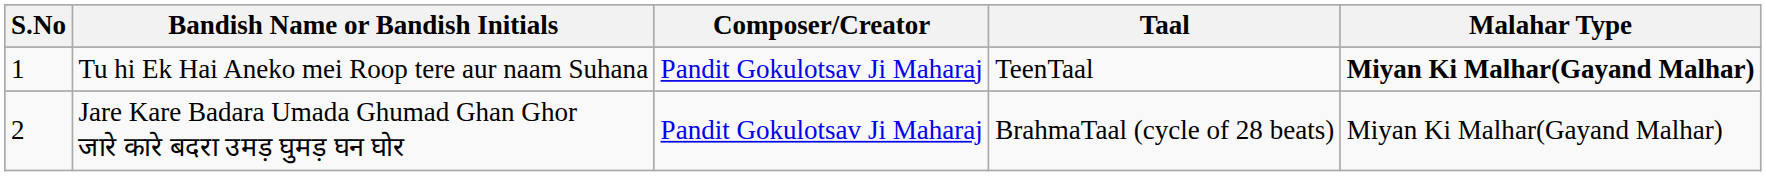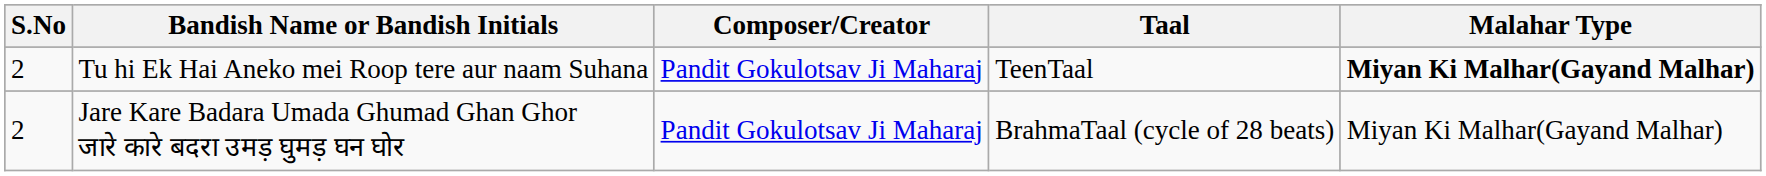Tu hi Ek Hai Aneko mei Roop tere aur naam Suhana | S.No: 1 -> 2
